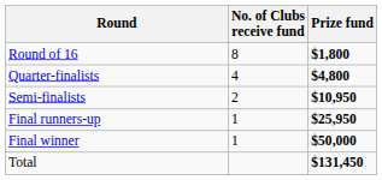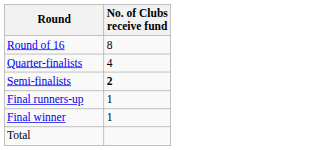- column: Prize fund | $1,800 | $4,800 | $10,950 | $25,950 | $50,000 | $131,450
Semi-finalists | No. of Clubs receive fund: normal -> bold
